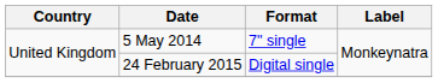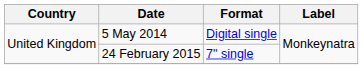5 May 2014 | Format: 7" single -> Digital single
24 February 2015 | Format: Digital single -> 7" single
